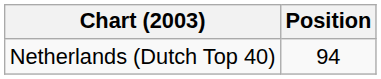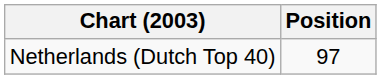Netherlands (Dutch Top 40) | Position: 94 -> 97
